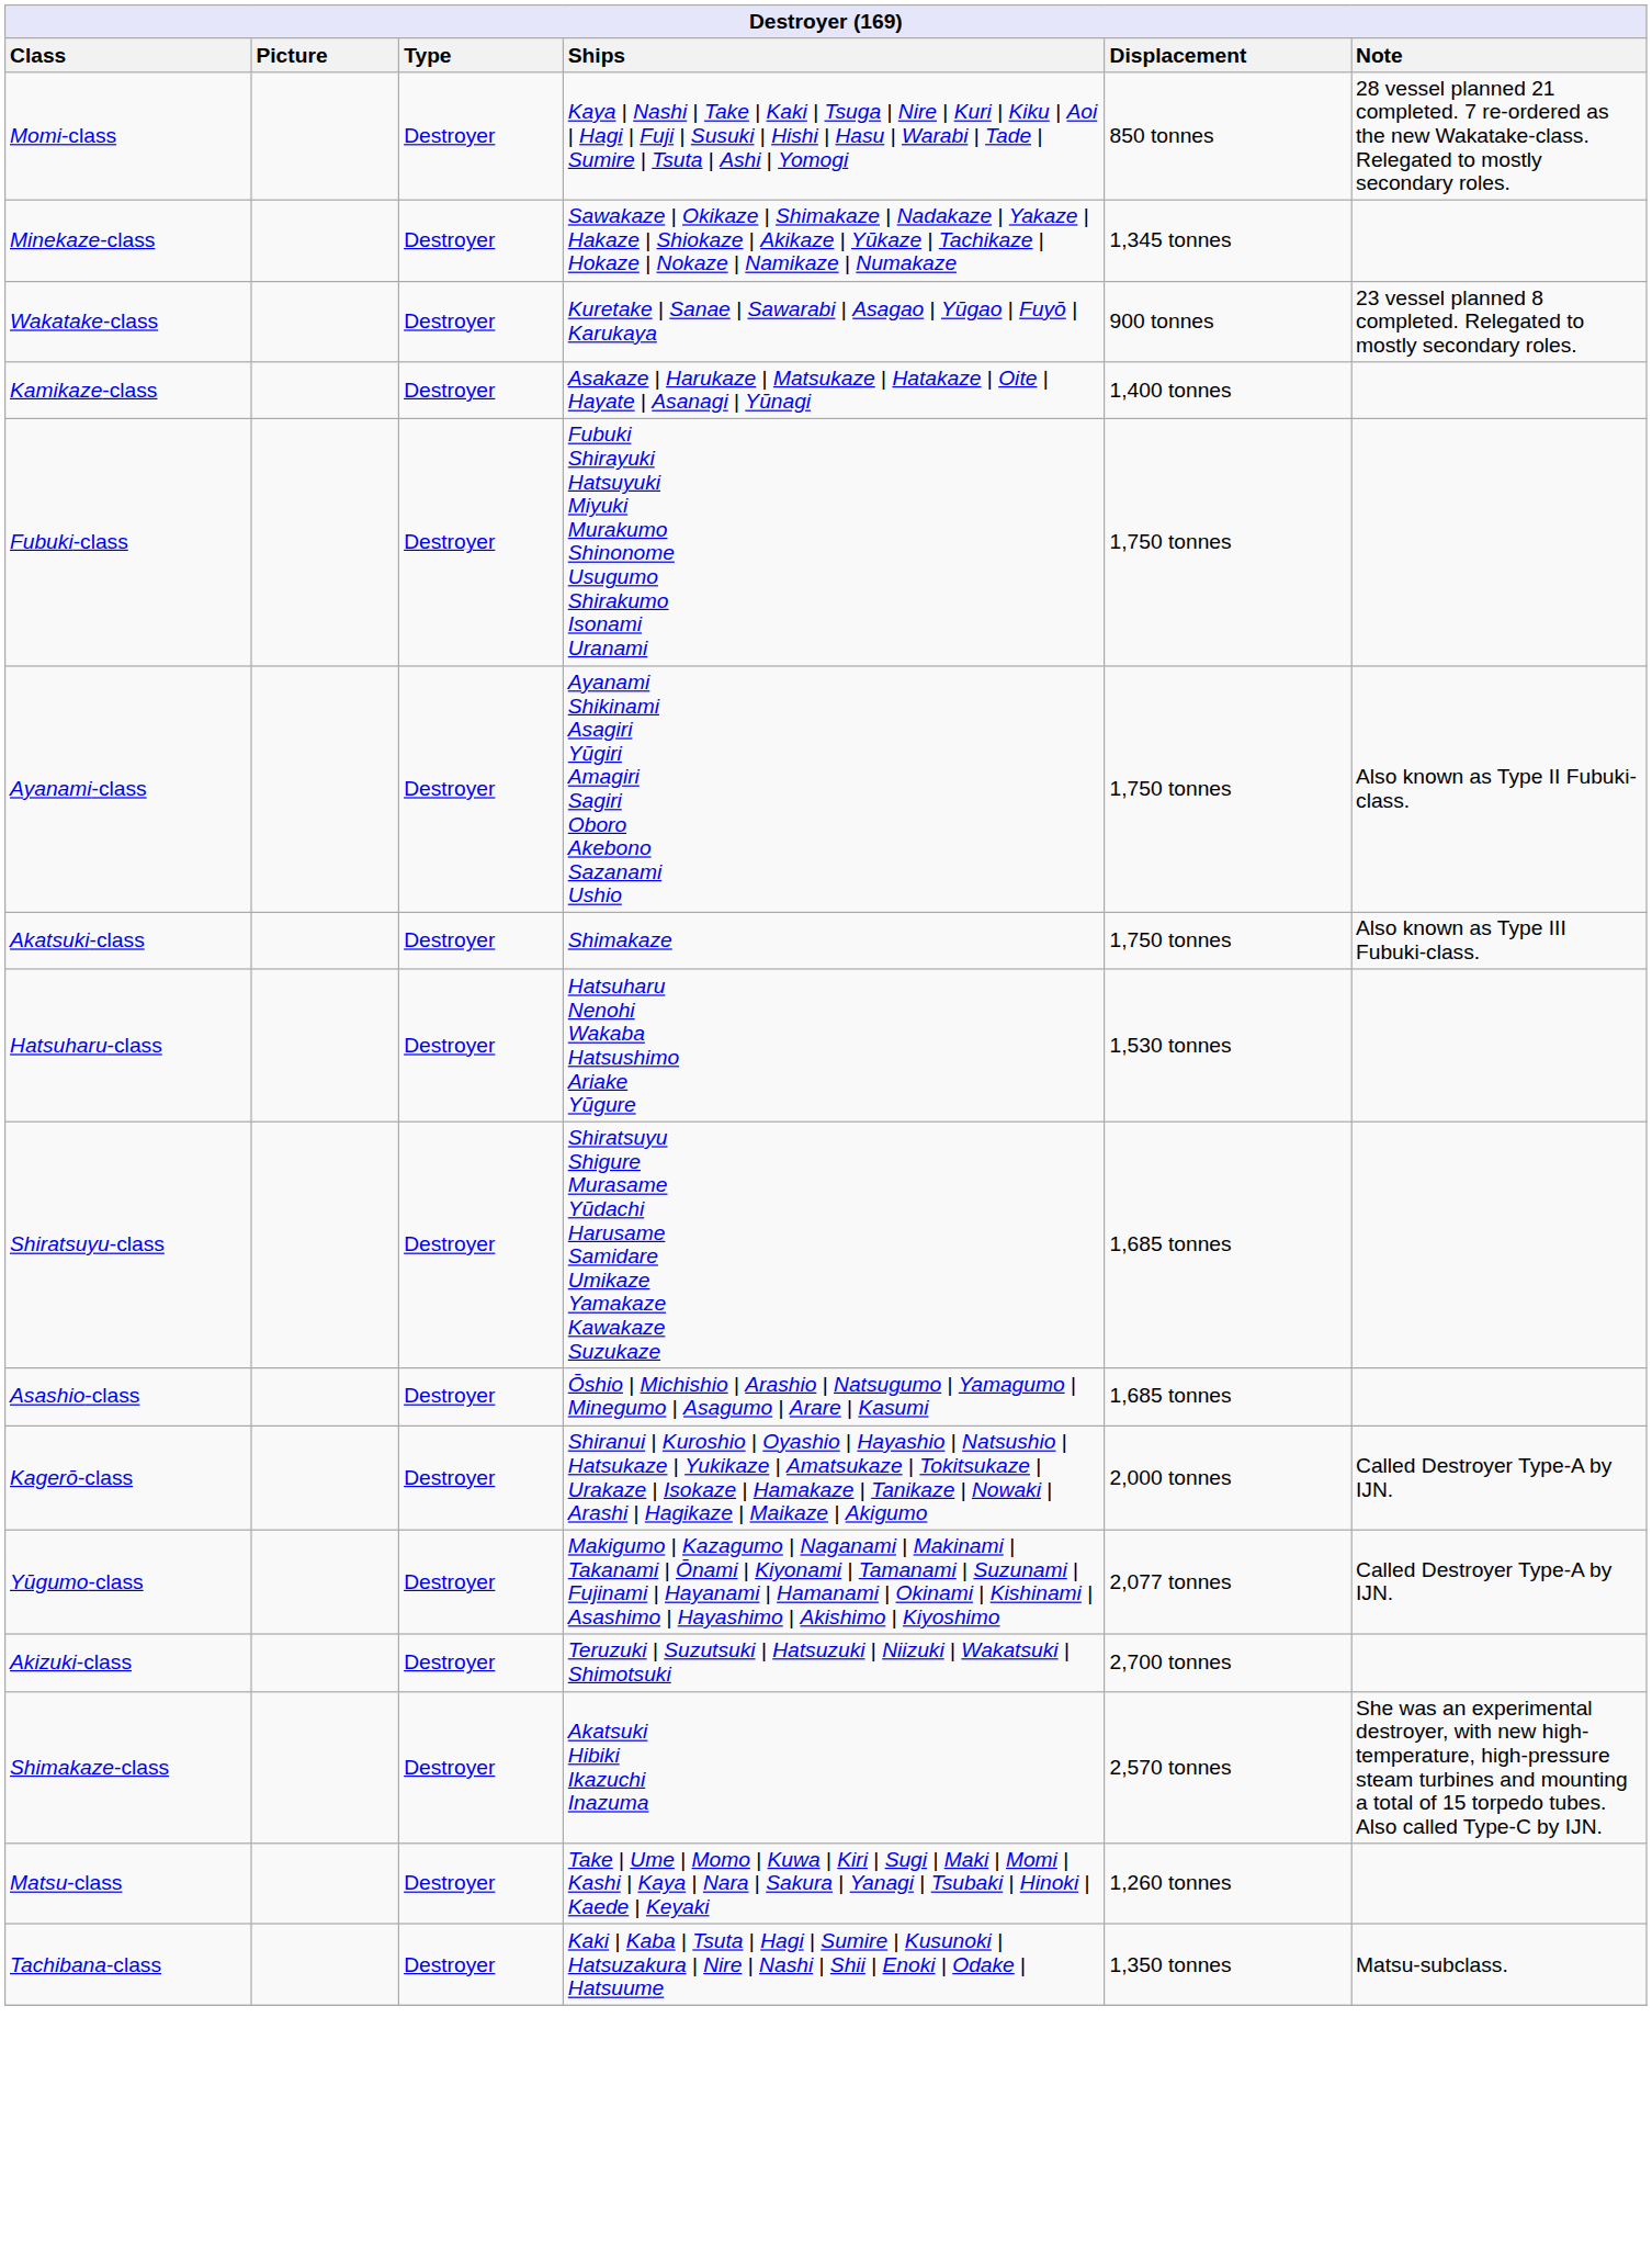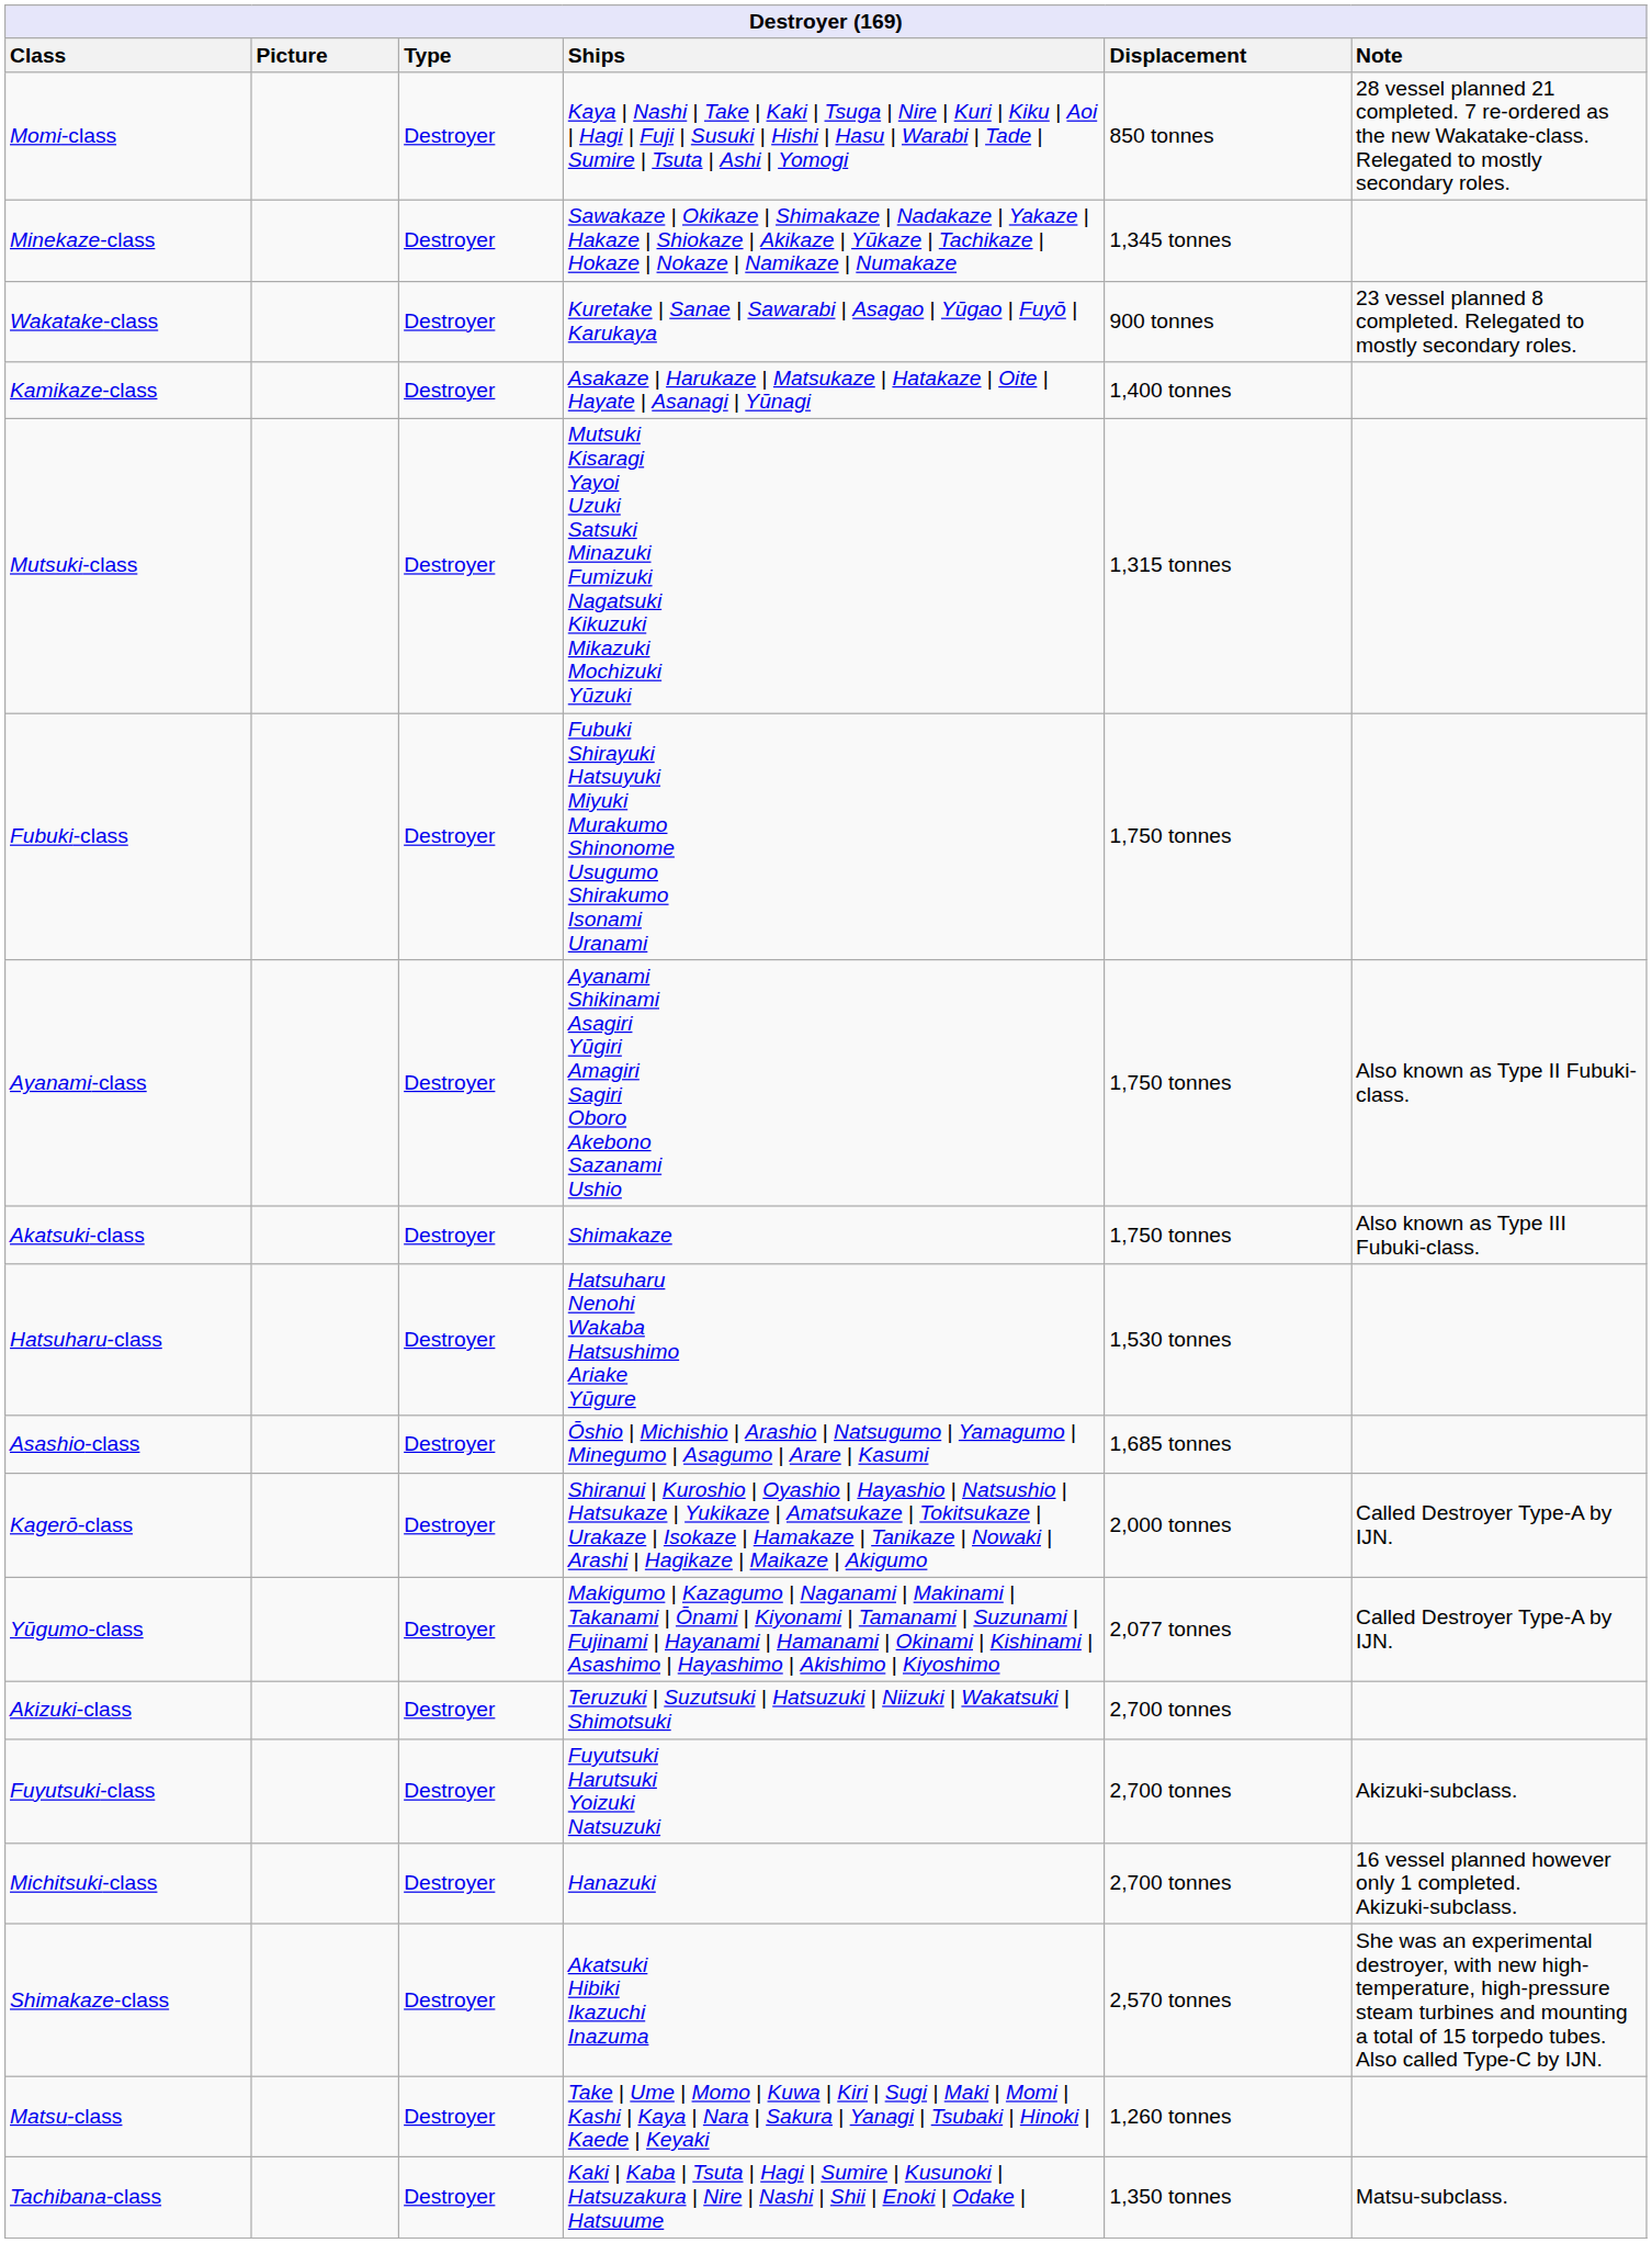+ row: Mutsuki-class | Destroyer | Mutsuki Kisaragi Yayoi Uzuki Satsuki Minazuki Fumizuki Nagatsuki Kikuzuki Mikazuki Mochizuki Yūzuki | 1,315 tonnes
- row: Shiratsuyu-class | Destroyer | Shiratsuyu Shigure Murasame Yūdachi Harusame Samidare Umikaze Yamakaze Kawakaze Suzukaze | 1,685 tonnes
+ row: Fuyutsuki-class | Destroyer | Fuyutsuki Harutsuki Yoizuki Natsuzuki | 2,700 tonnes | Akizuki-subclass.
+ row: Michitsuki-class | Destroyer | Hanazuki | 2,700 tonnes | 16 vessel planned however only 1 completed. Akizuki-subclass.
